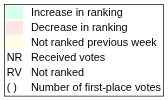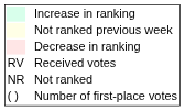rows swapped: Decrease in ranking <-> Not ranked previous week
Received votes | column 1: NR -> RV
Not ranked | column 1: RV -> NR
